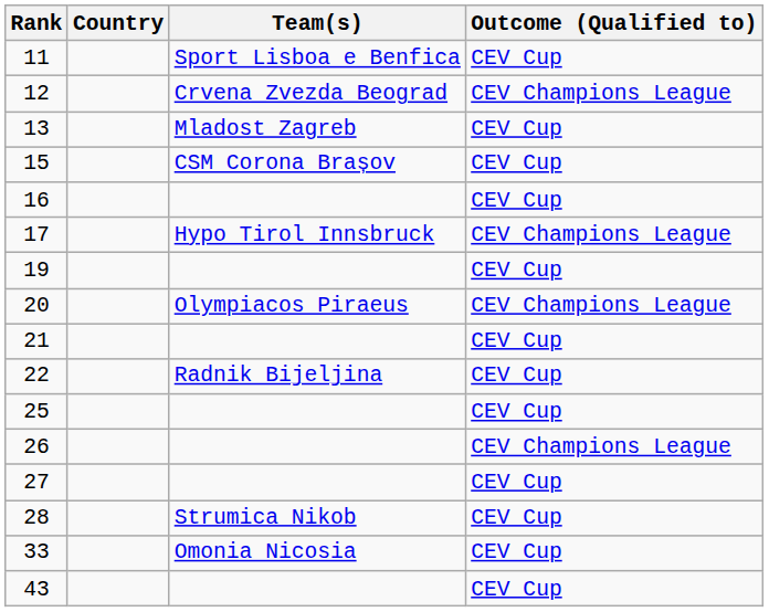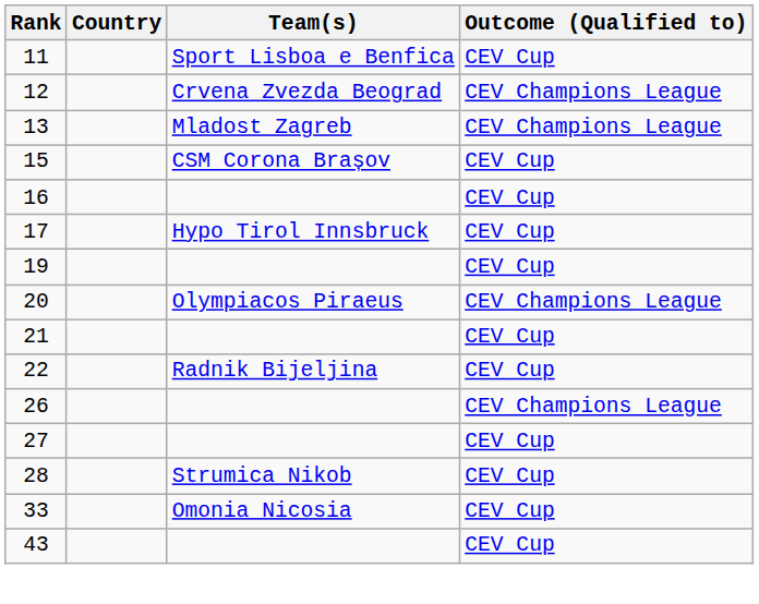13 | Outcome (Qualified to): CEV Cup -> CEV Champions League
17 | Outcome (Qualified to): CEV Champions League -> CEV Cup
- row: 25 | CEV Cup
